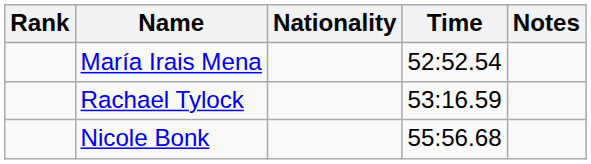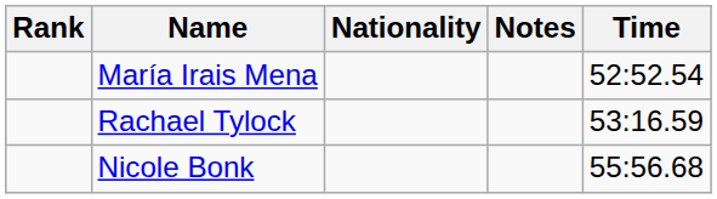columns swapped: Time <-> Notes
